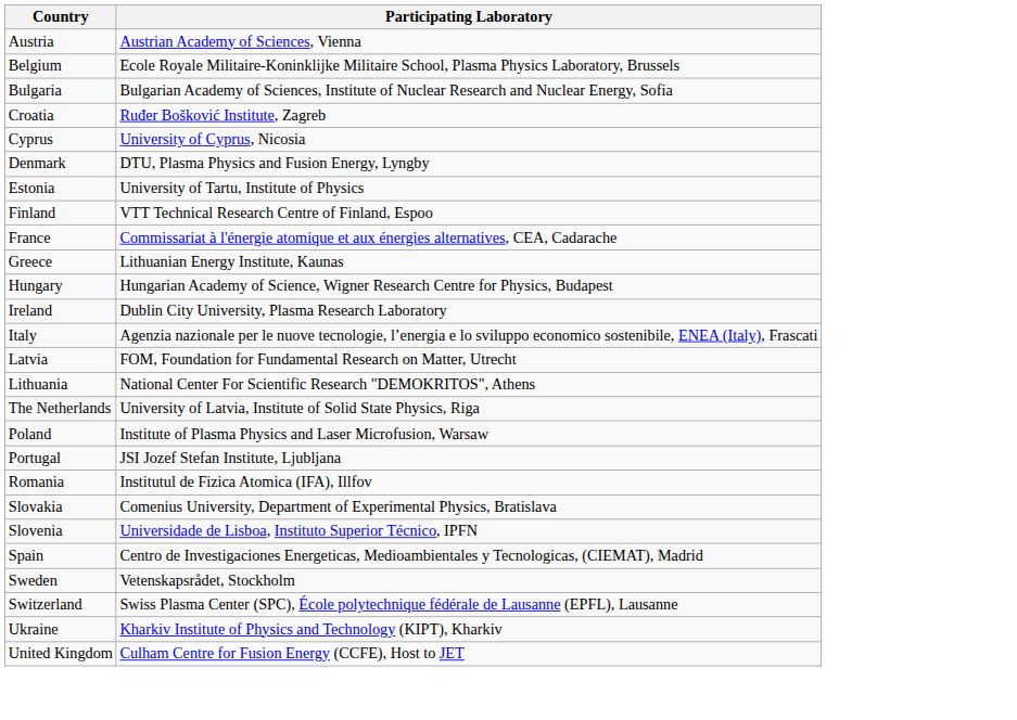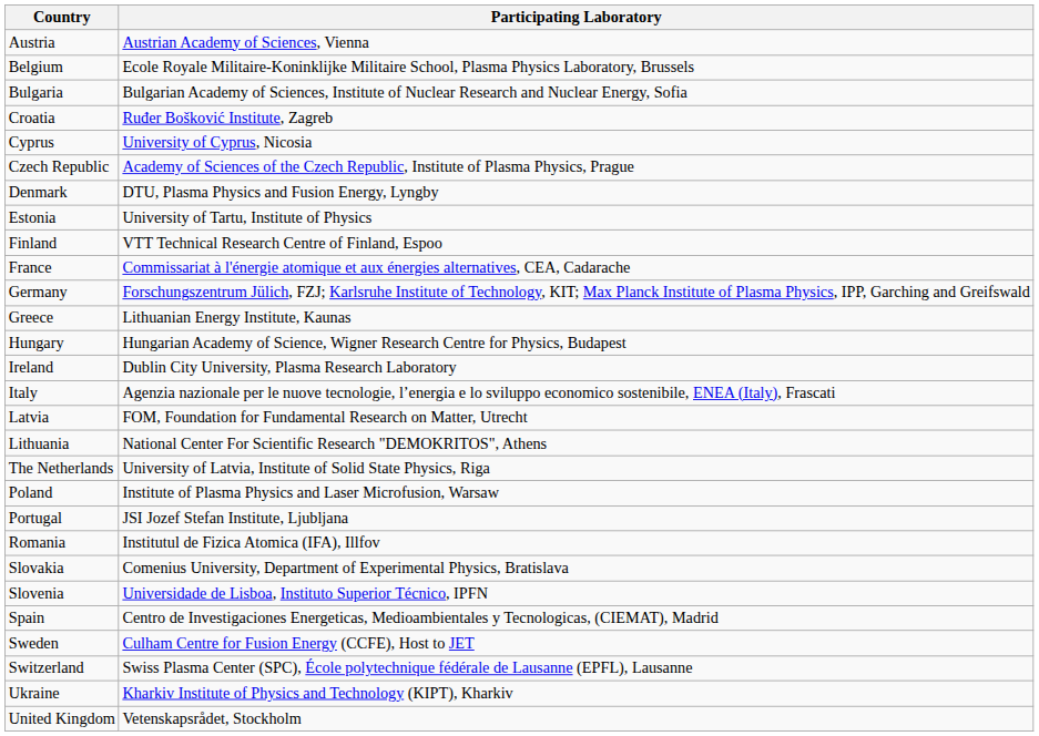+ row: Czech Republic | Academy of Sciences of the Czech Republic, Institute of Plasma Physics, Prague
+ row: Germany | Forschungszentrum Jülich, FZJ; Karlsruhe Institute of Technology, KIT; Max Planck Institute of Plasma Physics, IPP, Garching and Greifswald
Sweden | Participating Laboratory: Vetenskapsrådet, Stockholm -> Culham Centre for Fusion Energy (CCFE), Host to JET
United Kingdom | Participating Laboratory: Culham Centre for Fusion Energy (CCFE), Host to JET -> Vetenskapsrådet, Stockholm
